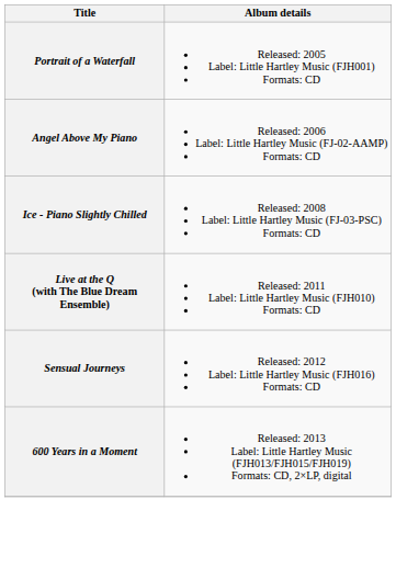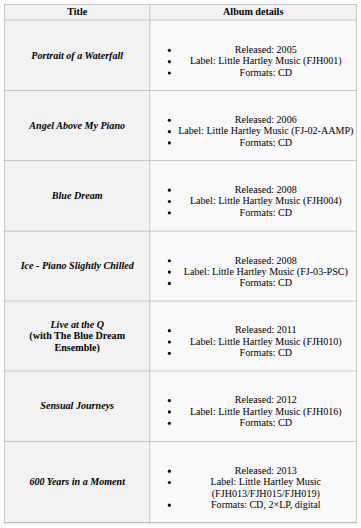+ row: Blue Dream | Released: 2008 Label: Little Hartley Music (FJH004) Formats: CD
